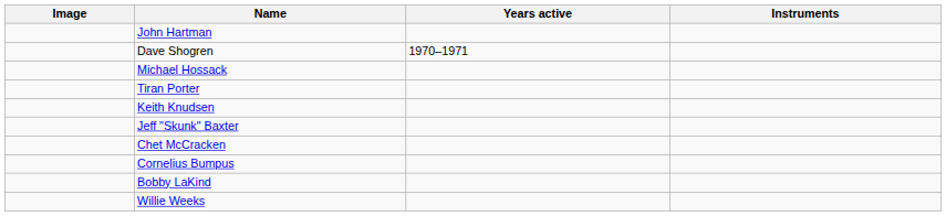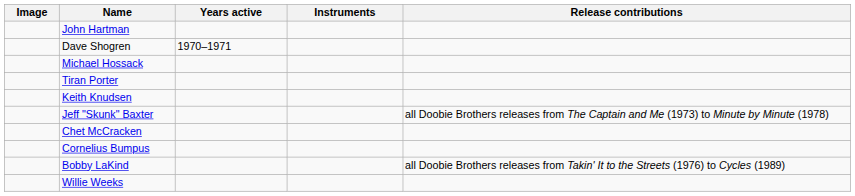+ column: Release contributions | all Doobie Brothers releases from The Captain and Me (1973) to Minute by Minute (1978) | all Doobie Brothers releases from Takin' It to the Streets (1976) to Cycles (1989)
